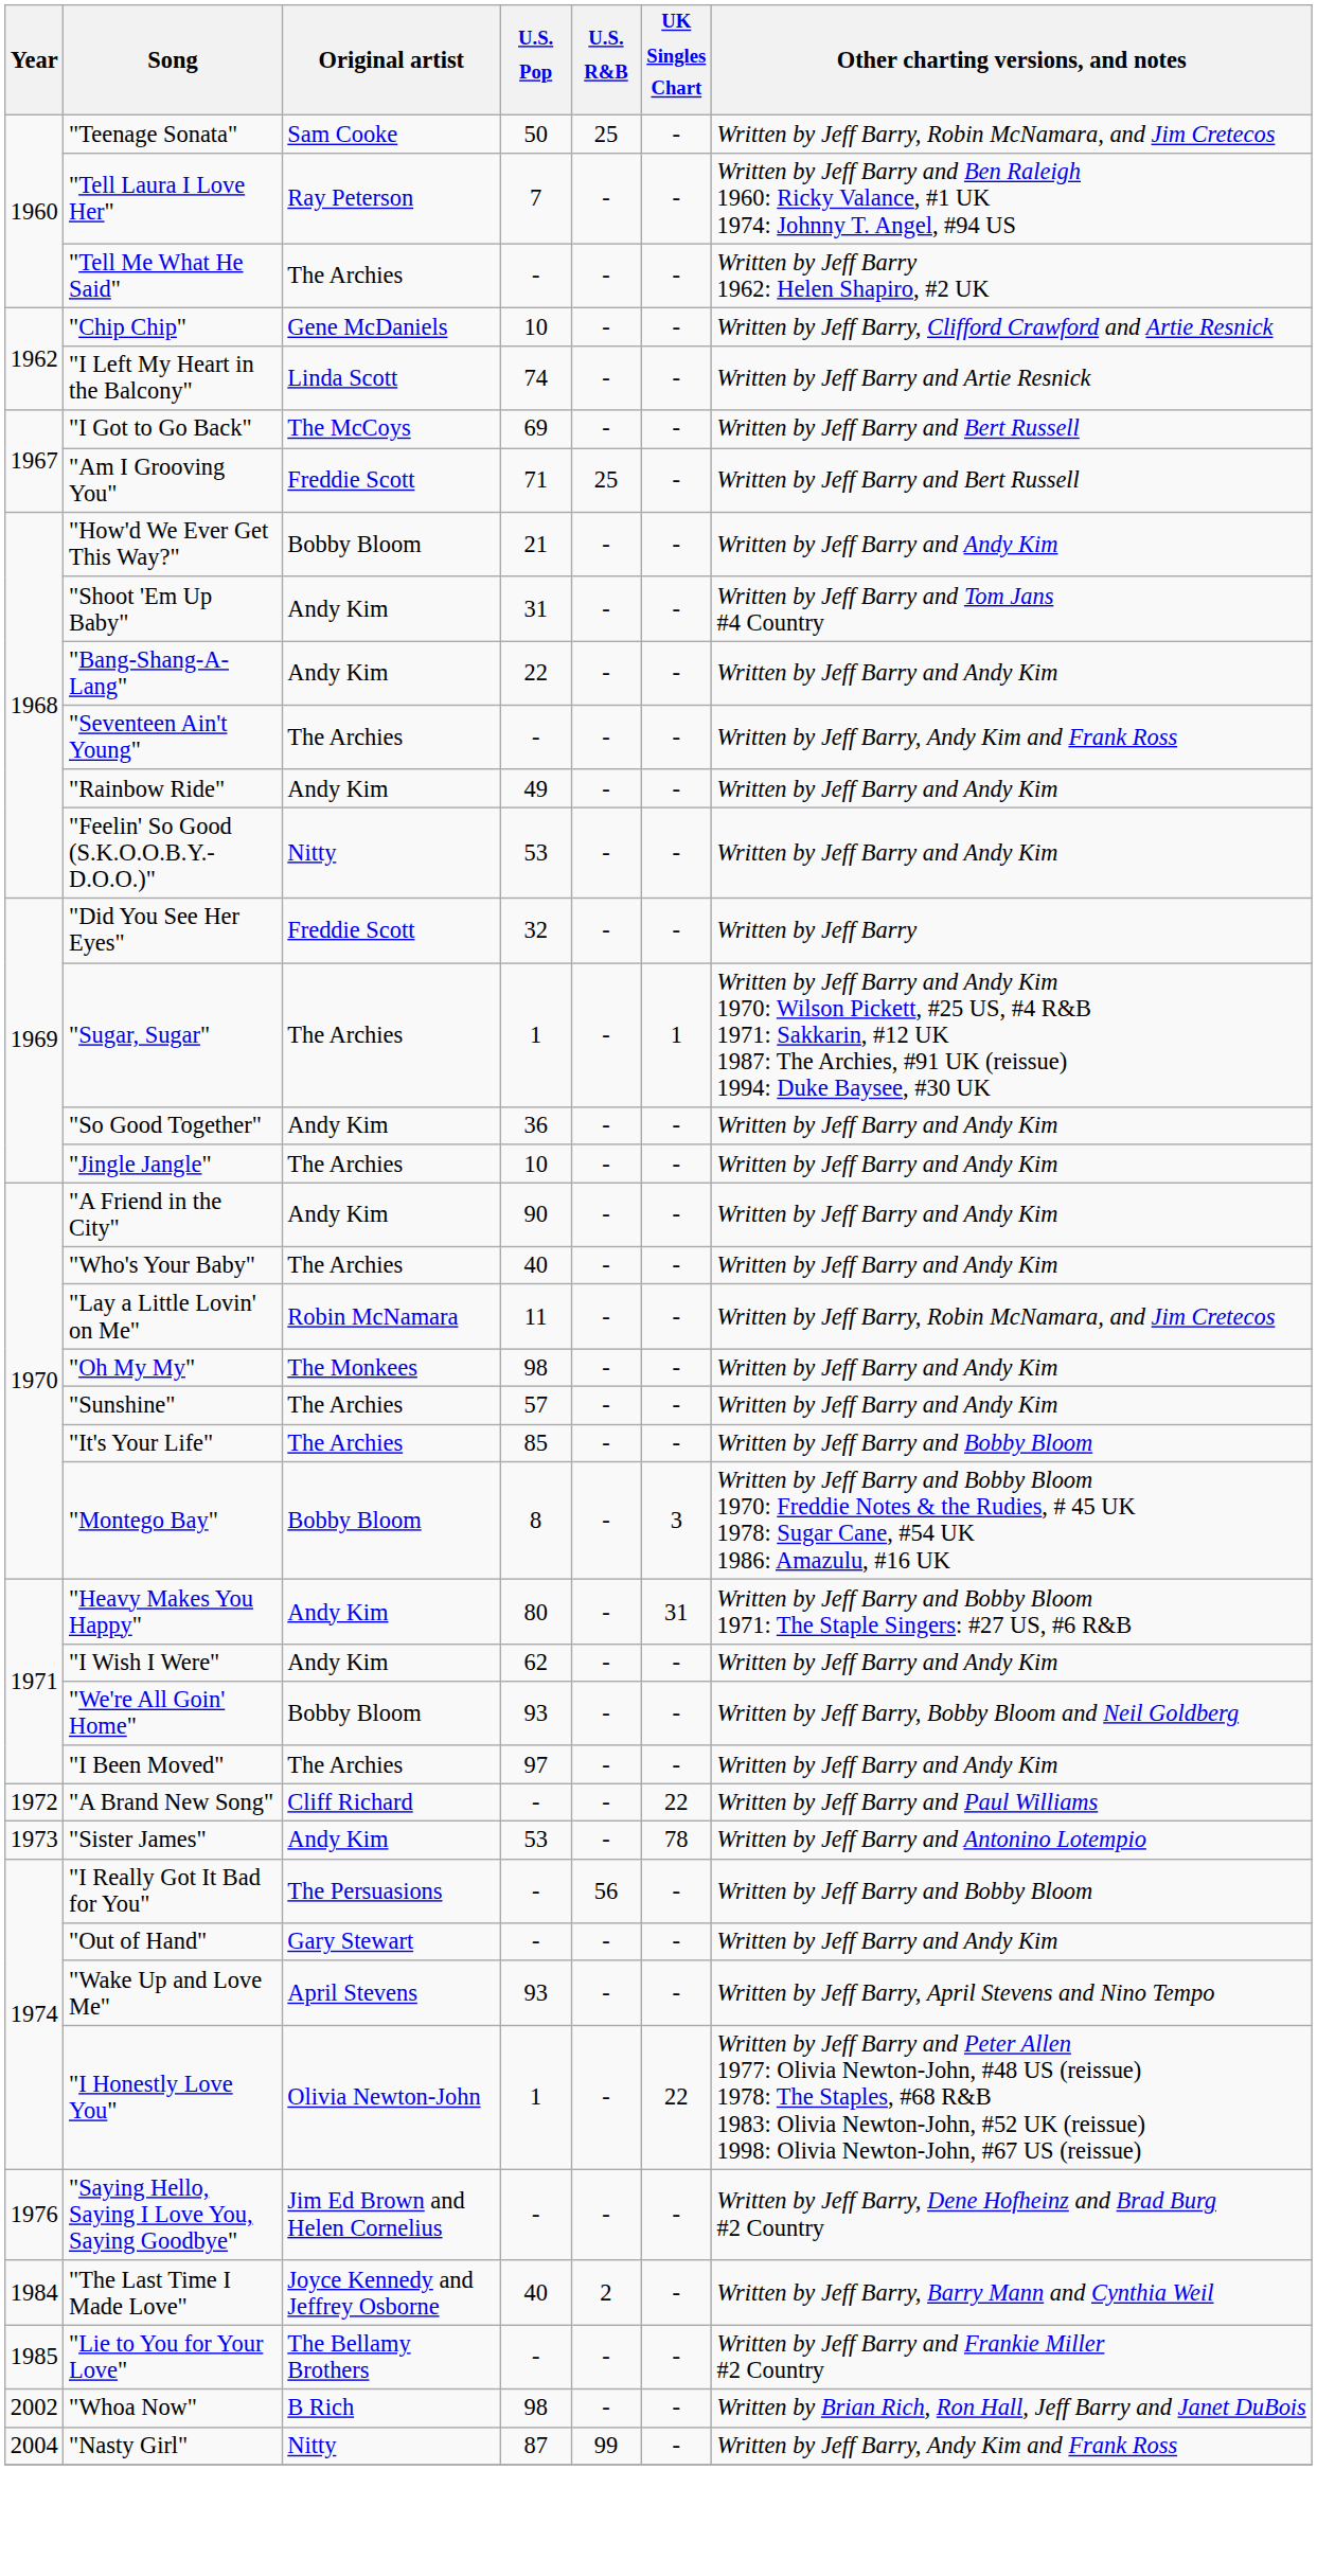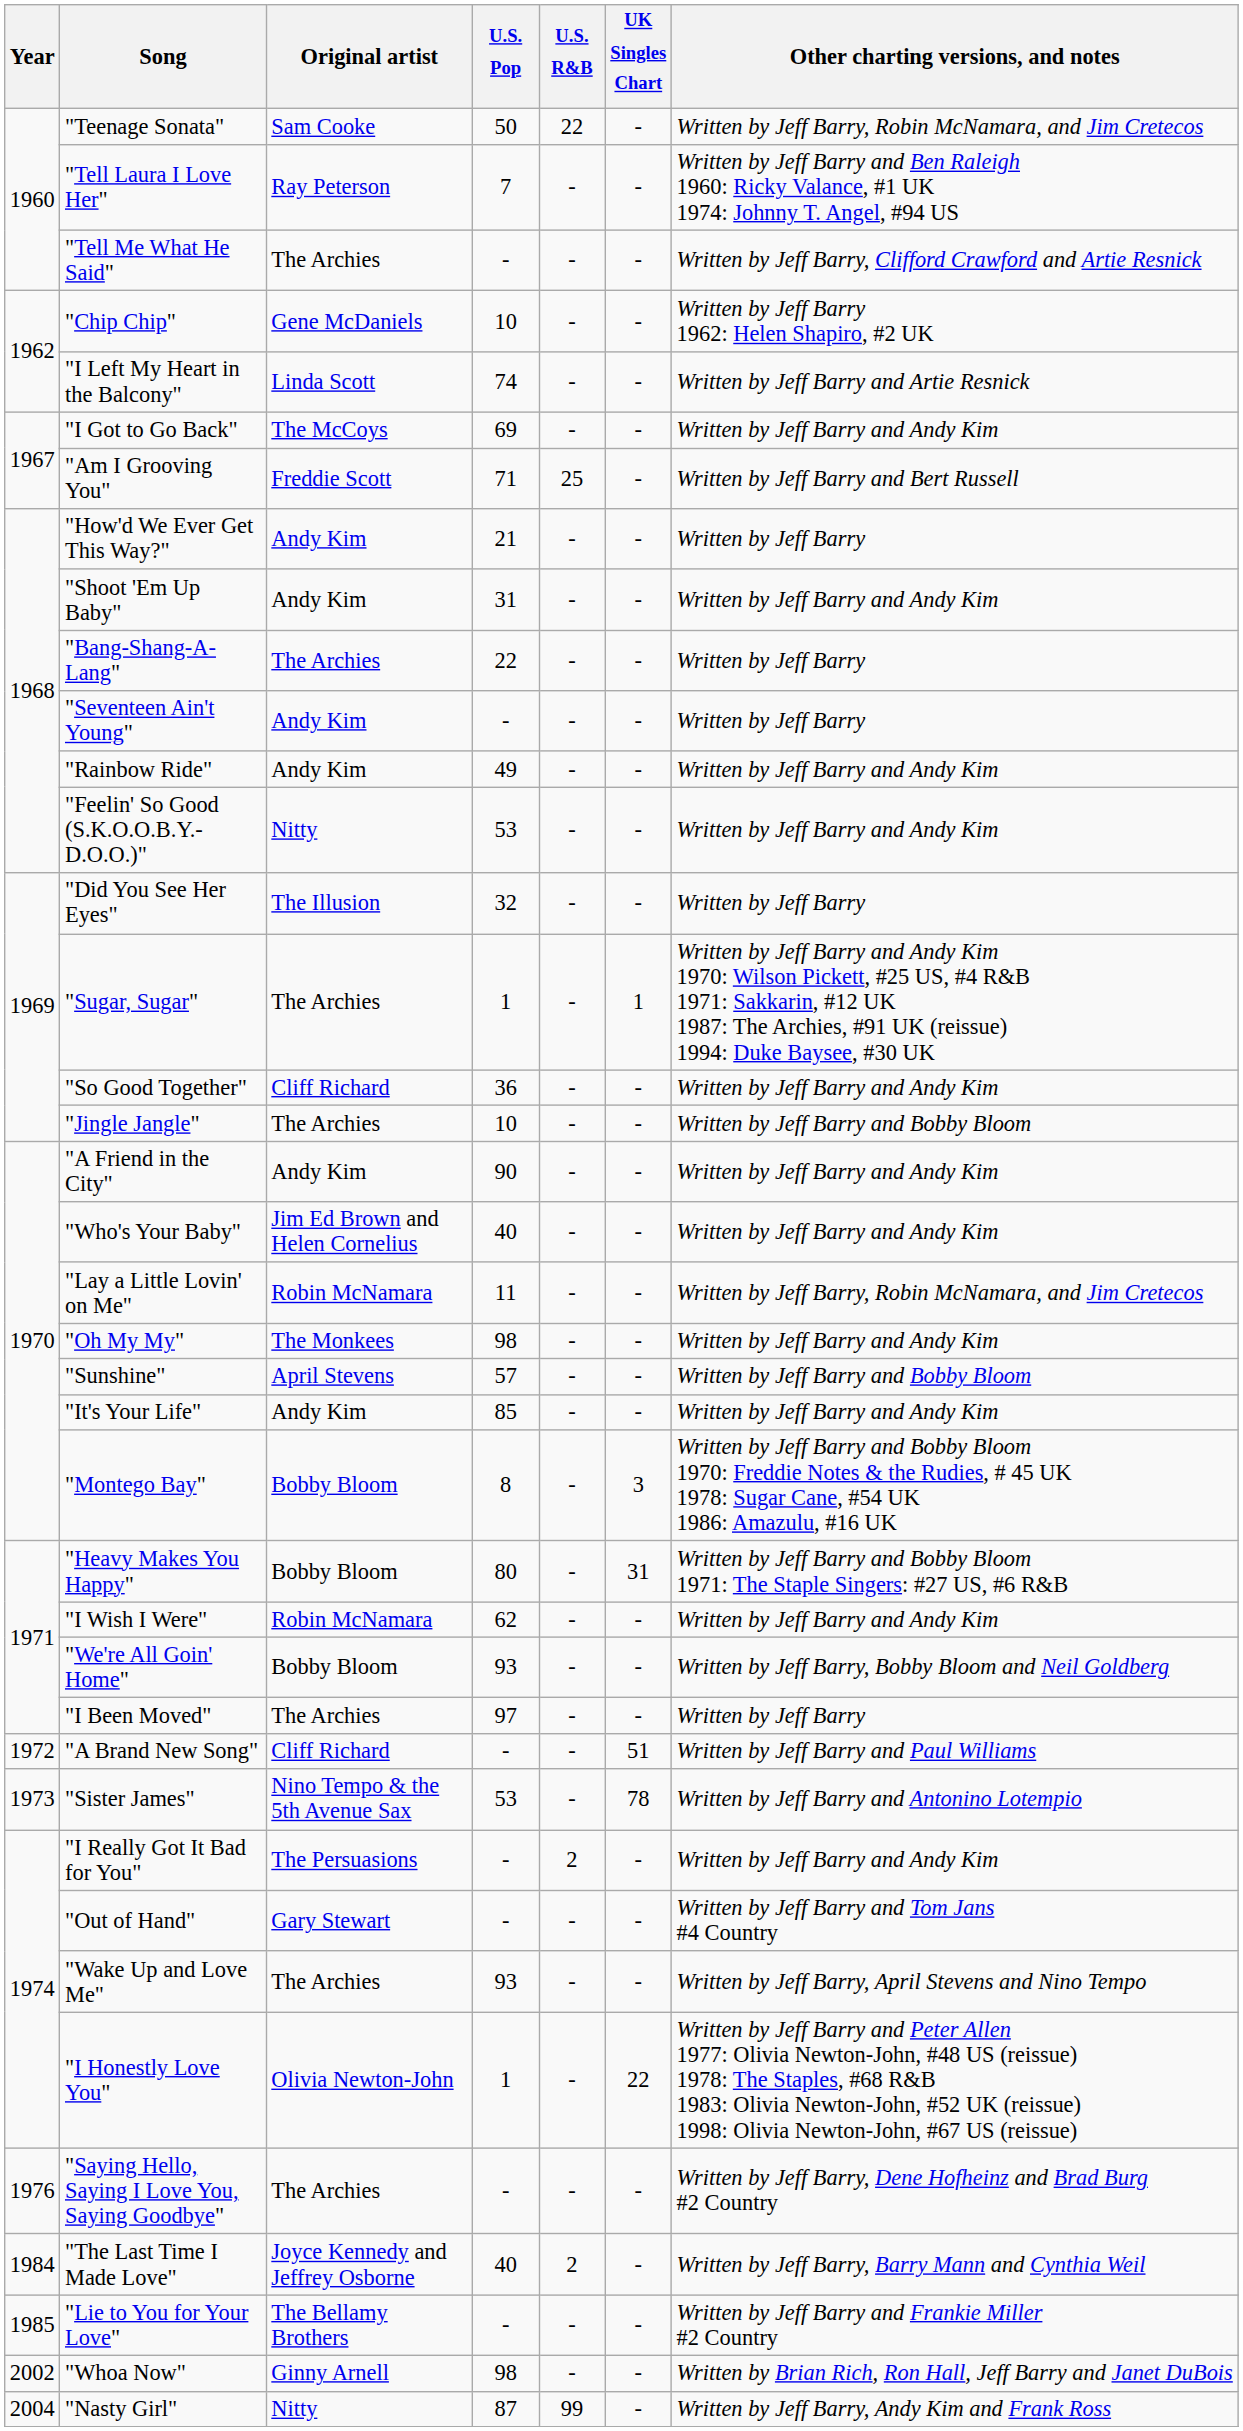"Teenage Sonata" | U.S. R&B: 25 -> 22
"Tell Me What He Said" | Other charting versions, and notes: Written by Jeff Barry 1962: Helen Shapiro, #2 UK -> Written by Jeff Barry, Clifford Crawford and Artie Resnick
"Chip Chip" | Other charting versions, and notes: Written by Jeff Barry, Clifford Crawford and Artie Resnick -> Written by Jeff Barry 1962: Helen Shapiro, #2 UK
"I Got to Go Back" | Other charting versions, and notes: Written by Jeff Barry and Bert Russell -> Written by Jeff Barry and Andy Kim
"How'd We Ever Get This Way?" | Original artist: Bobby Bloom -> Andy Kim
"How'd We Ever Get This Way?" | Other charting versions, and notes: Written by Jeff Barry and Andy Kim -> Written by Jeff Barry
"Shoot 'Em Up Baby" | Other charting versions, and notes: Written by Jeff Barry and Tom Jans #4 Country -> Written by Jeff Barry and Andy Kim
"Bang-Shang-A-Lang" | Original artist: Andy Kim -> The Archies
"Bang-Shang-A-Lang" | Other charting versions, and notes: Written by Jeff Barry and Andy Kim -> Written by Jeff Barry
"Seventeen Ain't Young" | Original artist: The Archies -> Andy Kim
"Seventeen Ain't Young" | Other charting versions, and notes: Written by Jeff Barry, Andy Kim and Frank Ross -> Written by Jeff Barry
"Did You See Her Eyes" | Original artist: Freddie Scott -> The Illusion
"So Good Together" | Original artist: Andy Kim -> Cliff Richard
"Jingle Jangle" | Other charting versions, and notes: Written by Jeff Barry and Andy Kim -> Written by Jeff Barry and Bobby Bloom
"Who's Your Baby" | Original artist: The Archies -> Jim Ed Brown and Helen Cornelius
"Sunshine" | Original artist: The Archies -> April Stevens
"Sunshine" | Other charting versions, and notes: Written by Jeff Barry and Andy Kim -> Written by Jeff Barry and Bobby Bloom
"It's Your Life" | Original artist: The Archies -> Andy Kim
"It's Your Life" | Other charting versions, and notes: Written by Jeff Barry and Bobby Bloom -> Written by Jeff Barry and Andy Kim
"Heavy Makes You Happy" | Original artist: Andy Kim -> Bobby Bloom
"I Wish I Were" | Original artist: Andy Kim -> Robin McNamara
"I Been Moved" | Other charting versions, and notes: Written by Jeff Barry and Andy Kim -> Written by Jeff Barry
"A Brand New Song" | UK Singles Chart: 22 -> 51
"Sister James" | Original artist: Andy Kim -> Nino Tempo & the 5th Avenue Sax
"I Really Got It Bad for You" | U.S. R&B: 56 -> 2
"I Really Got It Bad for You" | Other charting versions, and notes: Written by Jeff Barry and Bobby Bloom -> Written by Jeff Barry and Andy Kim
"Out of Hand" | Other charting versions, and notes: Written by Jeff Barry and Andy Kim -> Written by Jeff Barry and Tom Jans #4 Country
"Wake Up and Love Me" | Original artist: April Stevens -> The Archies
"Saying Hello, Saying I Love You, Saying Goodbye" | Original artist: Jim Ed Brown and Helen Cornelius -> The Archies
"Whoa Now" | Original artist: B Rich -> Ginny Arnell
